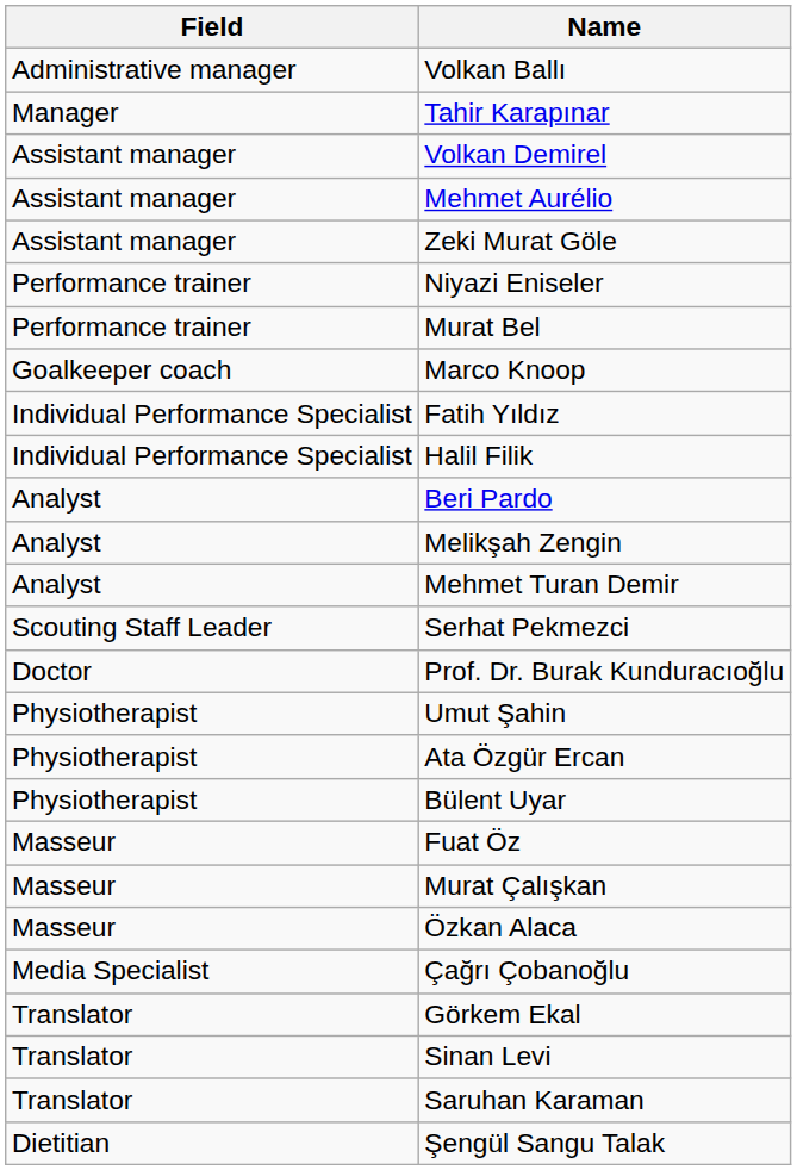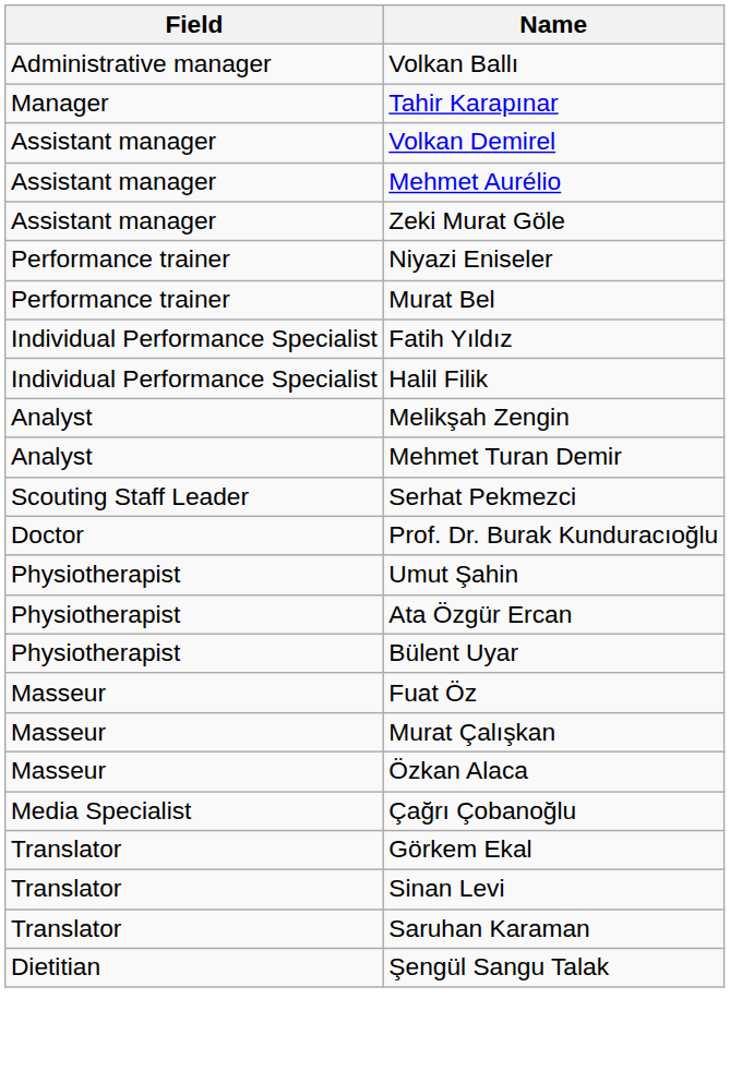- row: Goalkeeper coach | Marco Knoop
- row: Analyst | Beri Pardo
